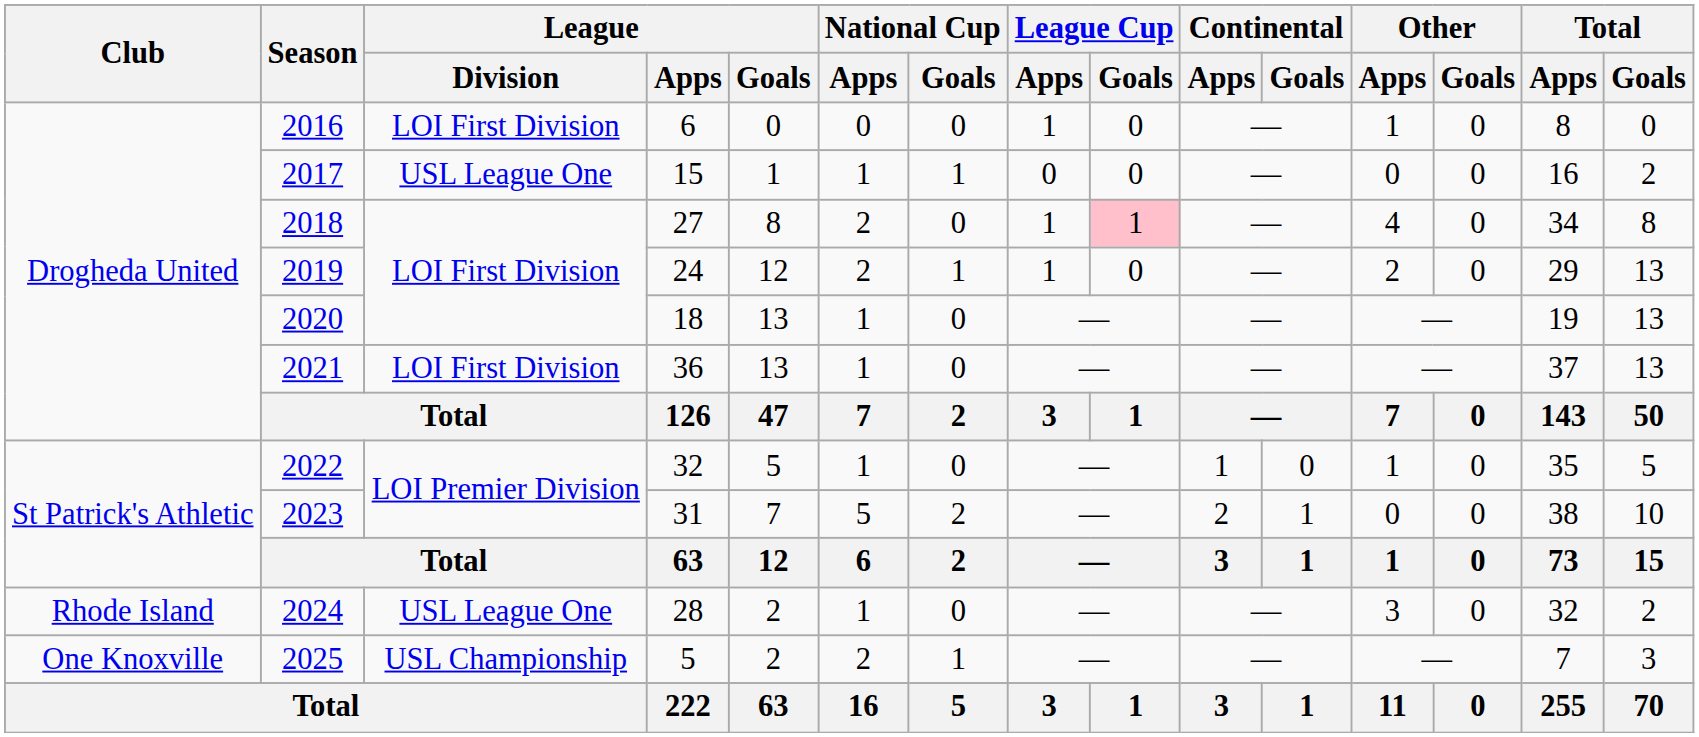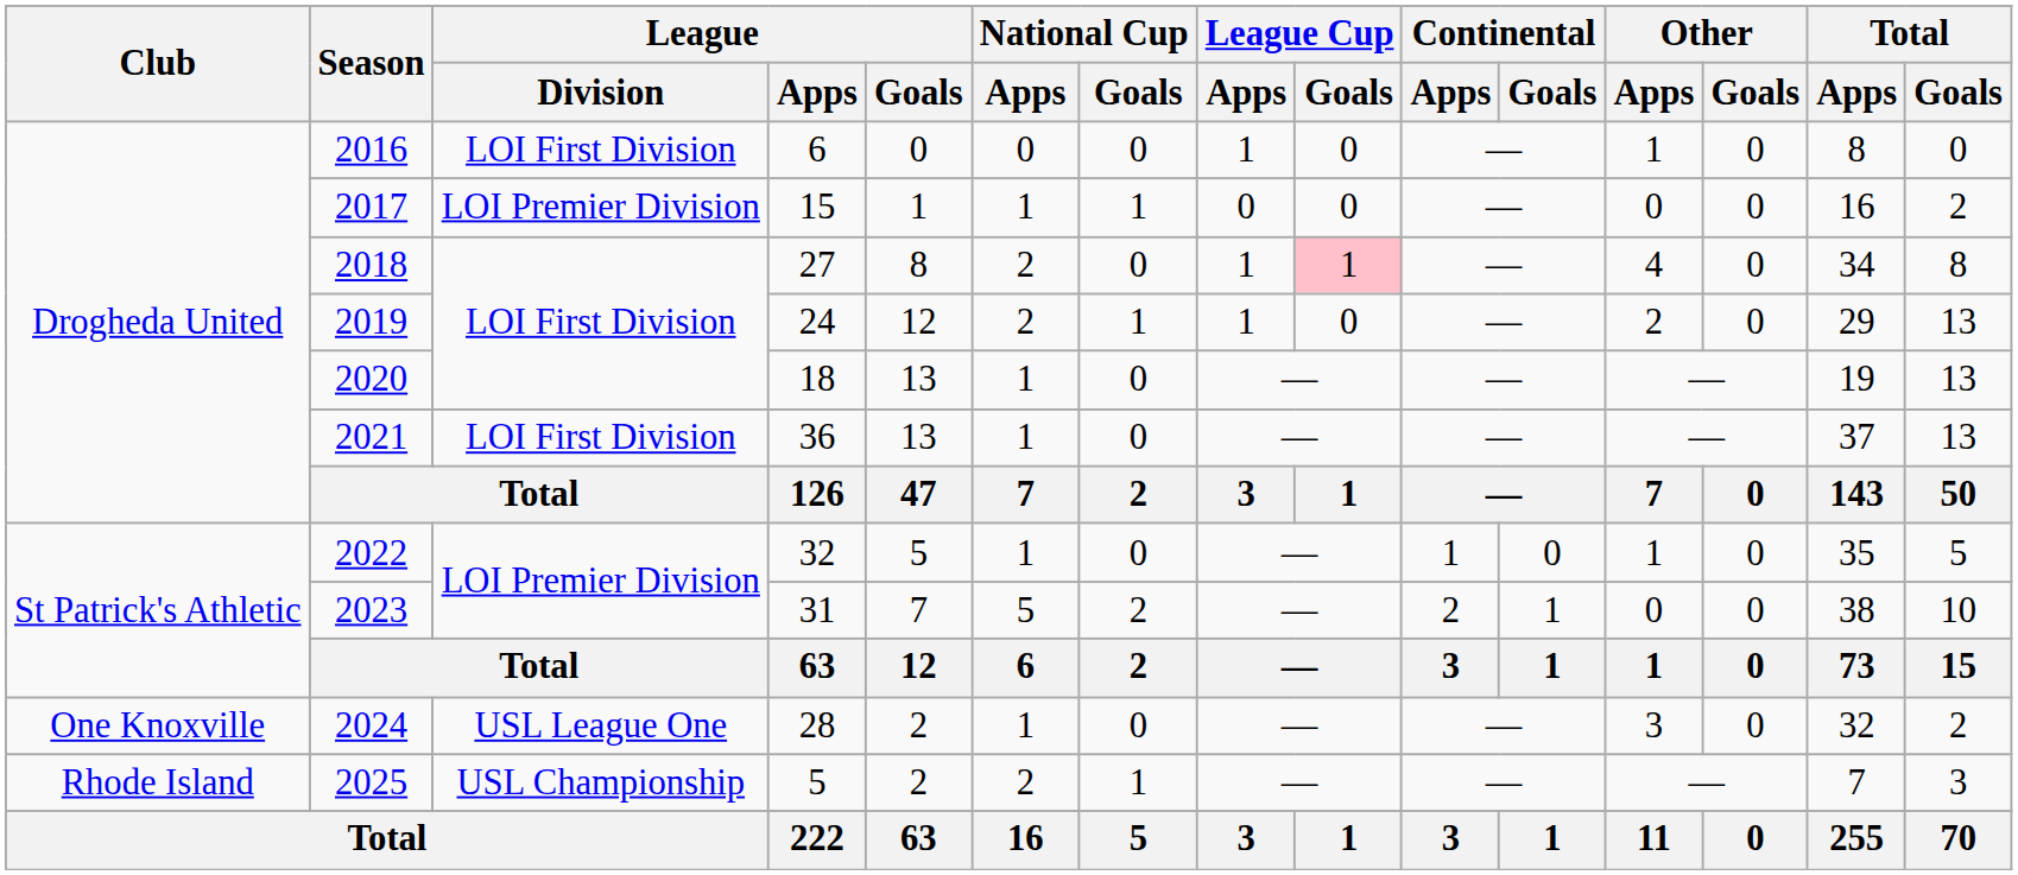2017 | League / Division: USL League One -> LOI Premier Division
2024 | Club: Rhode Island -> One Knoxville
2025 | Club: One Knoxville -> Rhode Island
